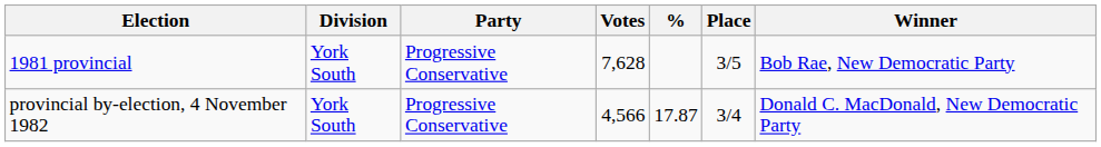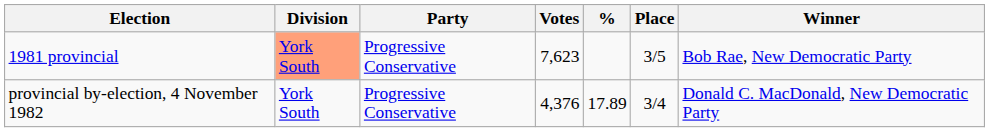1981 provincial | Division: no background -> lightsalmon background
1981 provincial | Votes: 7,628 -> 7,623
provincial by-election, 4 November 1982 | Votes: 4,566 -> 4,376
provincial by-election, 4 November 1982 | %: 17.87 -> 17.89
